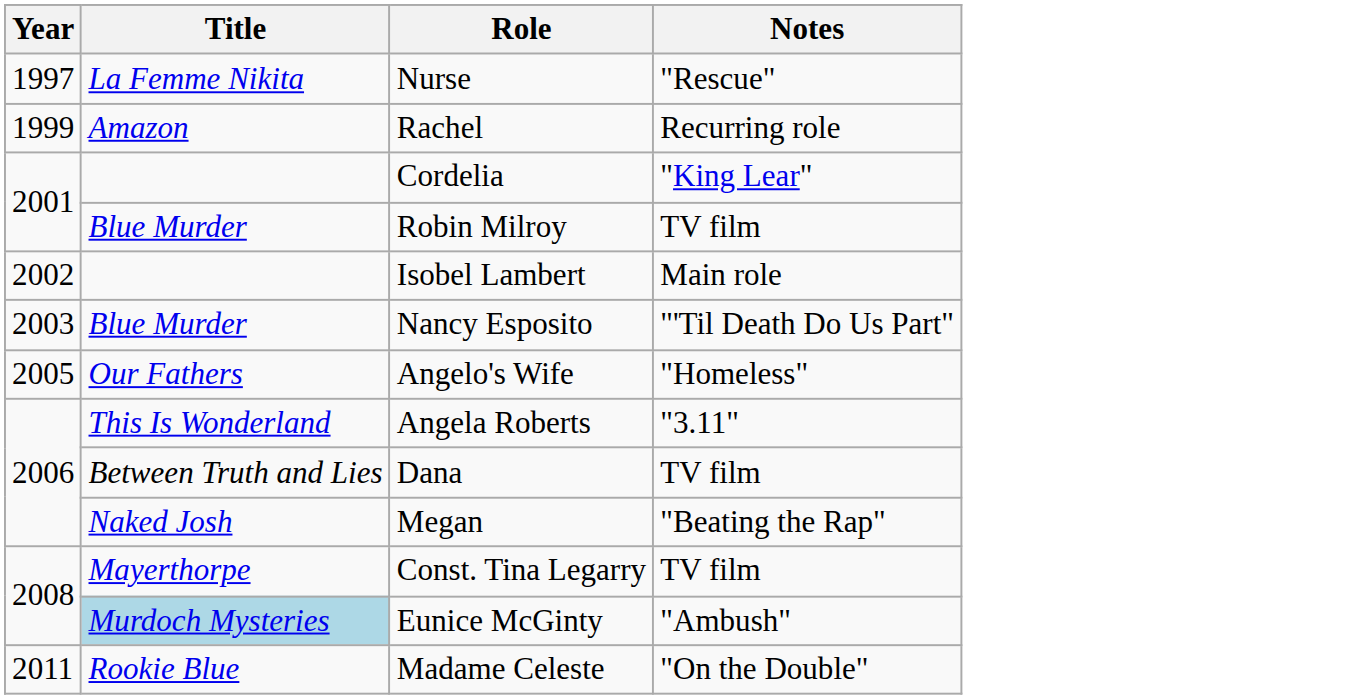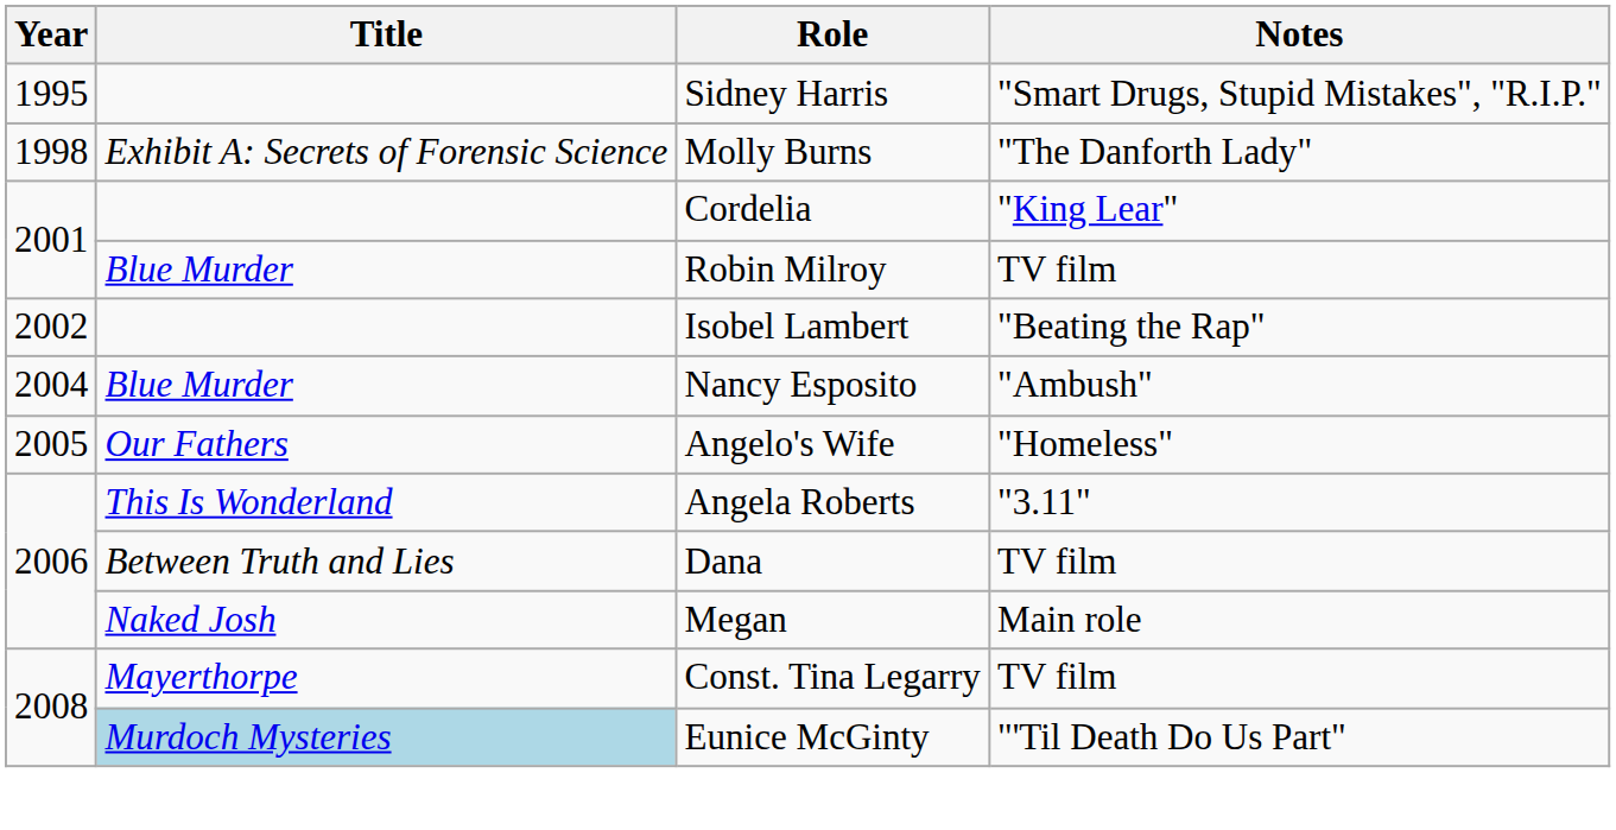+ row: 1995 | Sidney Harris | "Smart Drugs, Stupid Mistakes", "R.I.P."
- row: 1997 | La Femme Nikita | Nurse | "Rescue"
+ row: 1998 | Exhibit A: Secrets of Forensic Science | Molly Burns | "The Danforth Lady"
- row: 1999 | Amazon | Rachel | Recurring role
Isobel Lambert | Notes: Main role -> "Beating the Rap"
Nancy Esposito | Year: 2003 -> 2004
Nancy Esposito | Notes: "'Til Death Do Us Part" -> "Ambush"
Megan | Notes: "Beating the Rap" -> Main role
Eunice McGinty | Notes: "Ambush" -> "'Til Death Do Us Part"
- row: 2011 | Rookie Blue | Madame Celeste | "On the Double"
